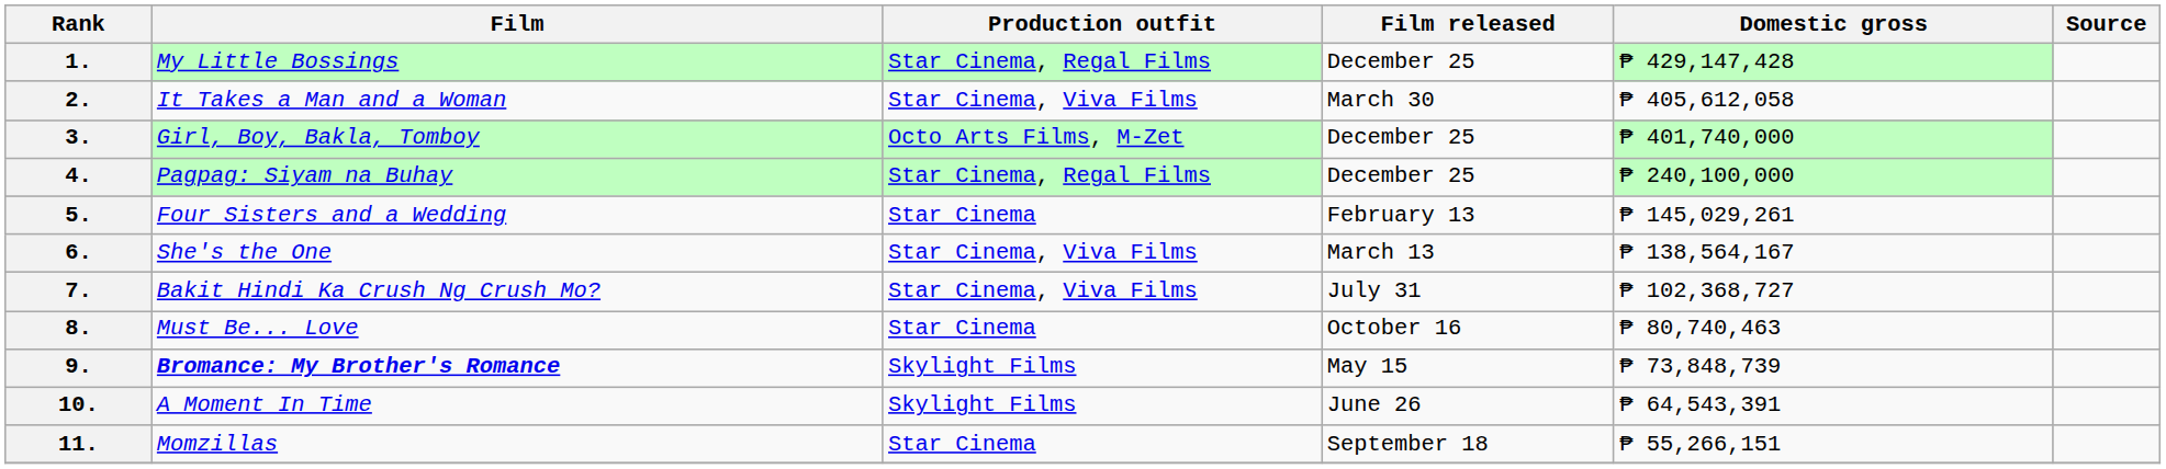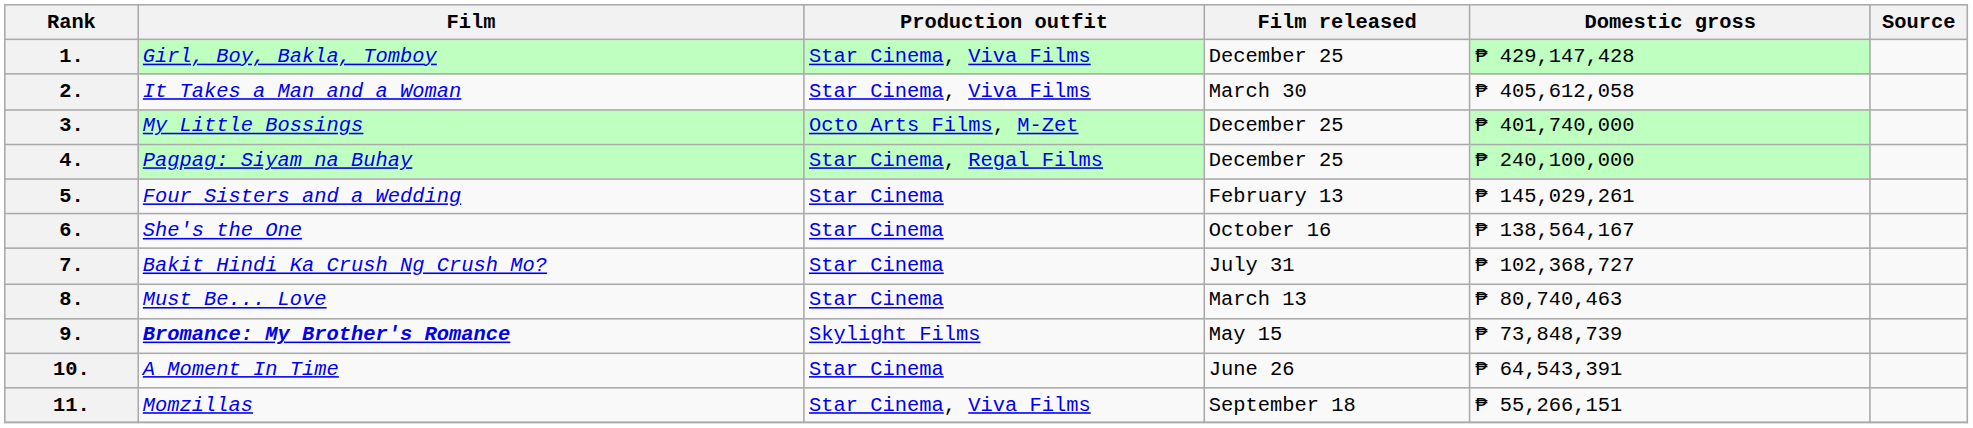1. | Film: My Little Bossings -> Girl, Boy, Bakla, Tomboy
1. | Production outfit: Star Cinema, Regal Films -> Star Cinema, Viva Films
3. | Film: Girl, Boy, Bakla, Tomboy -> My Little Bossings
6. | Production outfit: Star Cinema, Viva Films -> Star Cinema
6. | Film released: March 13 -> October 16
7. | Production outfit: Star Cinema, Viva Films -> Star Cinema
8. | Film released: October 16 -> March 13
10. | Production outfit: Skylight Films -> Star Cinema
11. | Production outfit: Star Cinema -> Star Cinema, Viva Films
